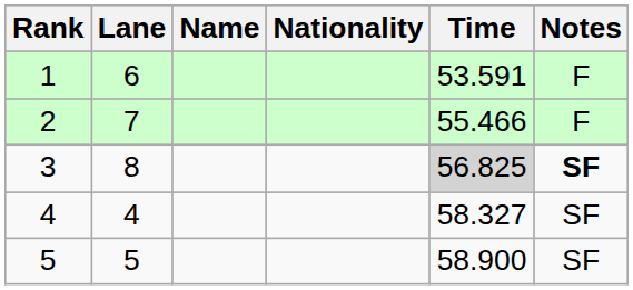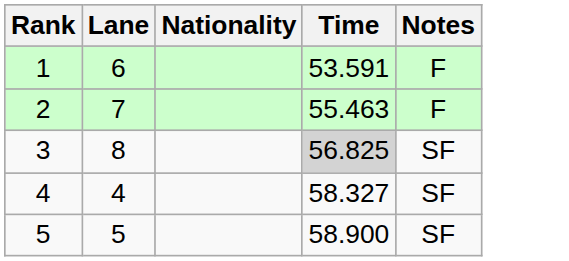- column: Name
2 | Time: 55.466 -> 55.463
3 | Notes: bold -> normal
